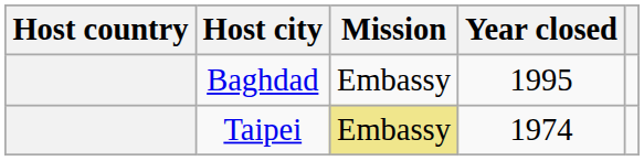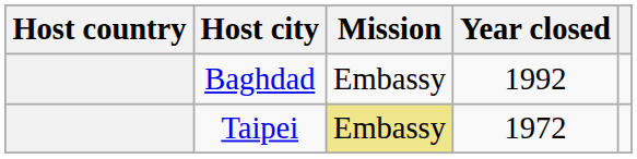Baghdad | Year closed: 1995 -> 1992
Taipei | Year closed: 1974 -> 1972
